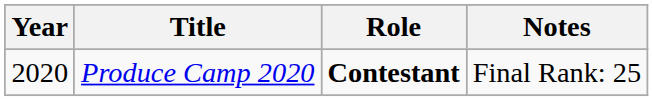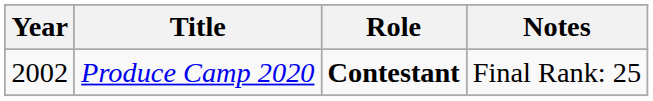Produce Camp 2020 | Year: 2020 -> 2002
